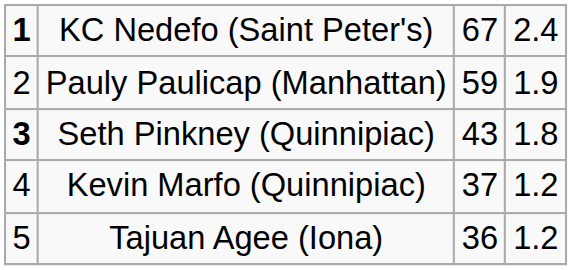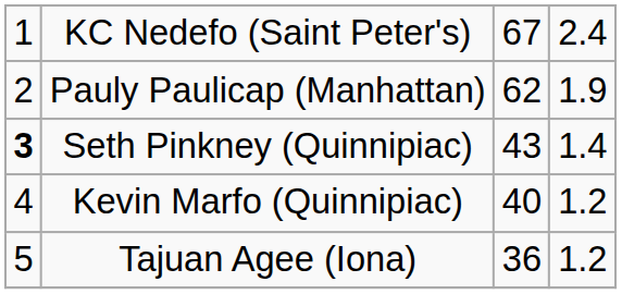KC Nedefo (Saint Peter's) | column 1: bold -> normal
Pauly Paulicap (Manhattan) | column 3: 59 -> 62
Seth Pinkney (Quinnipiac) | column 4: 1.8 -> 1.4
Kevin Marfo (Quinnipiac) | column 3: 37 -> 40
